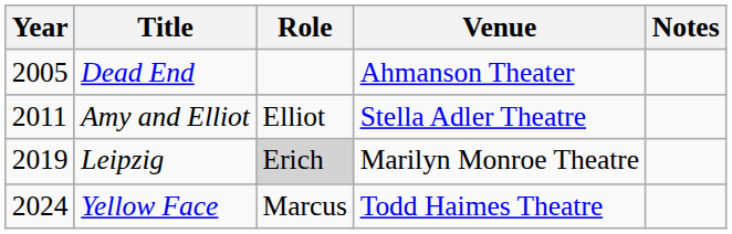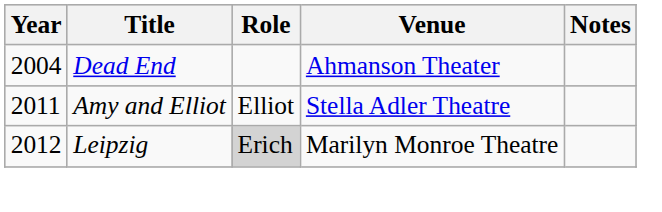Dead End | Year: 2005 -> 2004
Leipzig | Year: 2019 -> 2012
- row: 2024 | Yellow Face | Marcus | Todd Haimes Theatre
